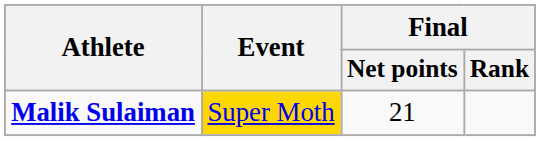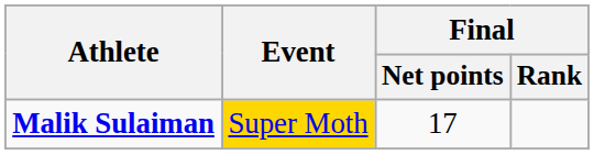Malik Sulaiman | Final / Net points: 21 -> 17
